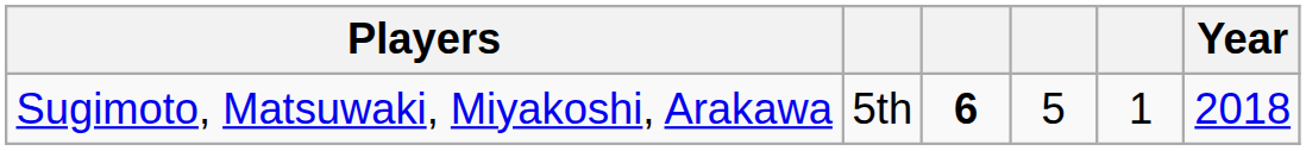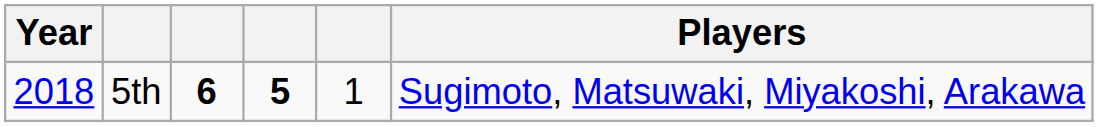columns swapped: Year <-> Players
5th | column 4: normal -> bold
